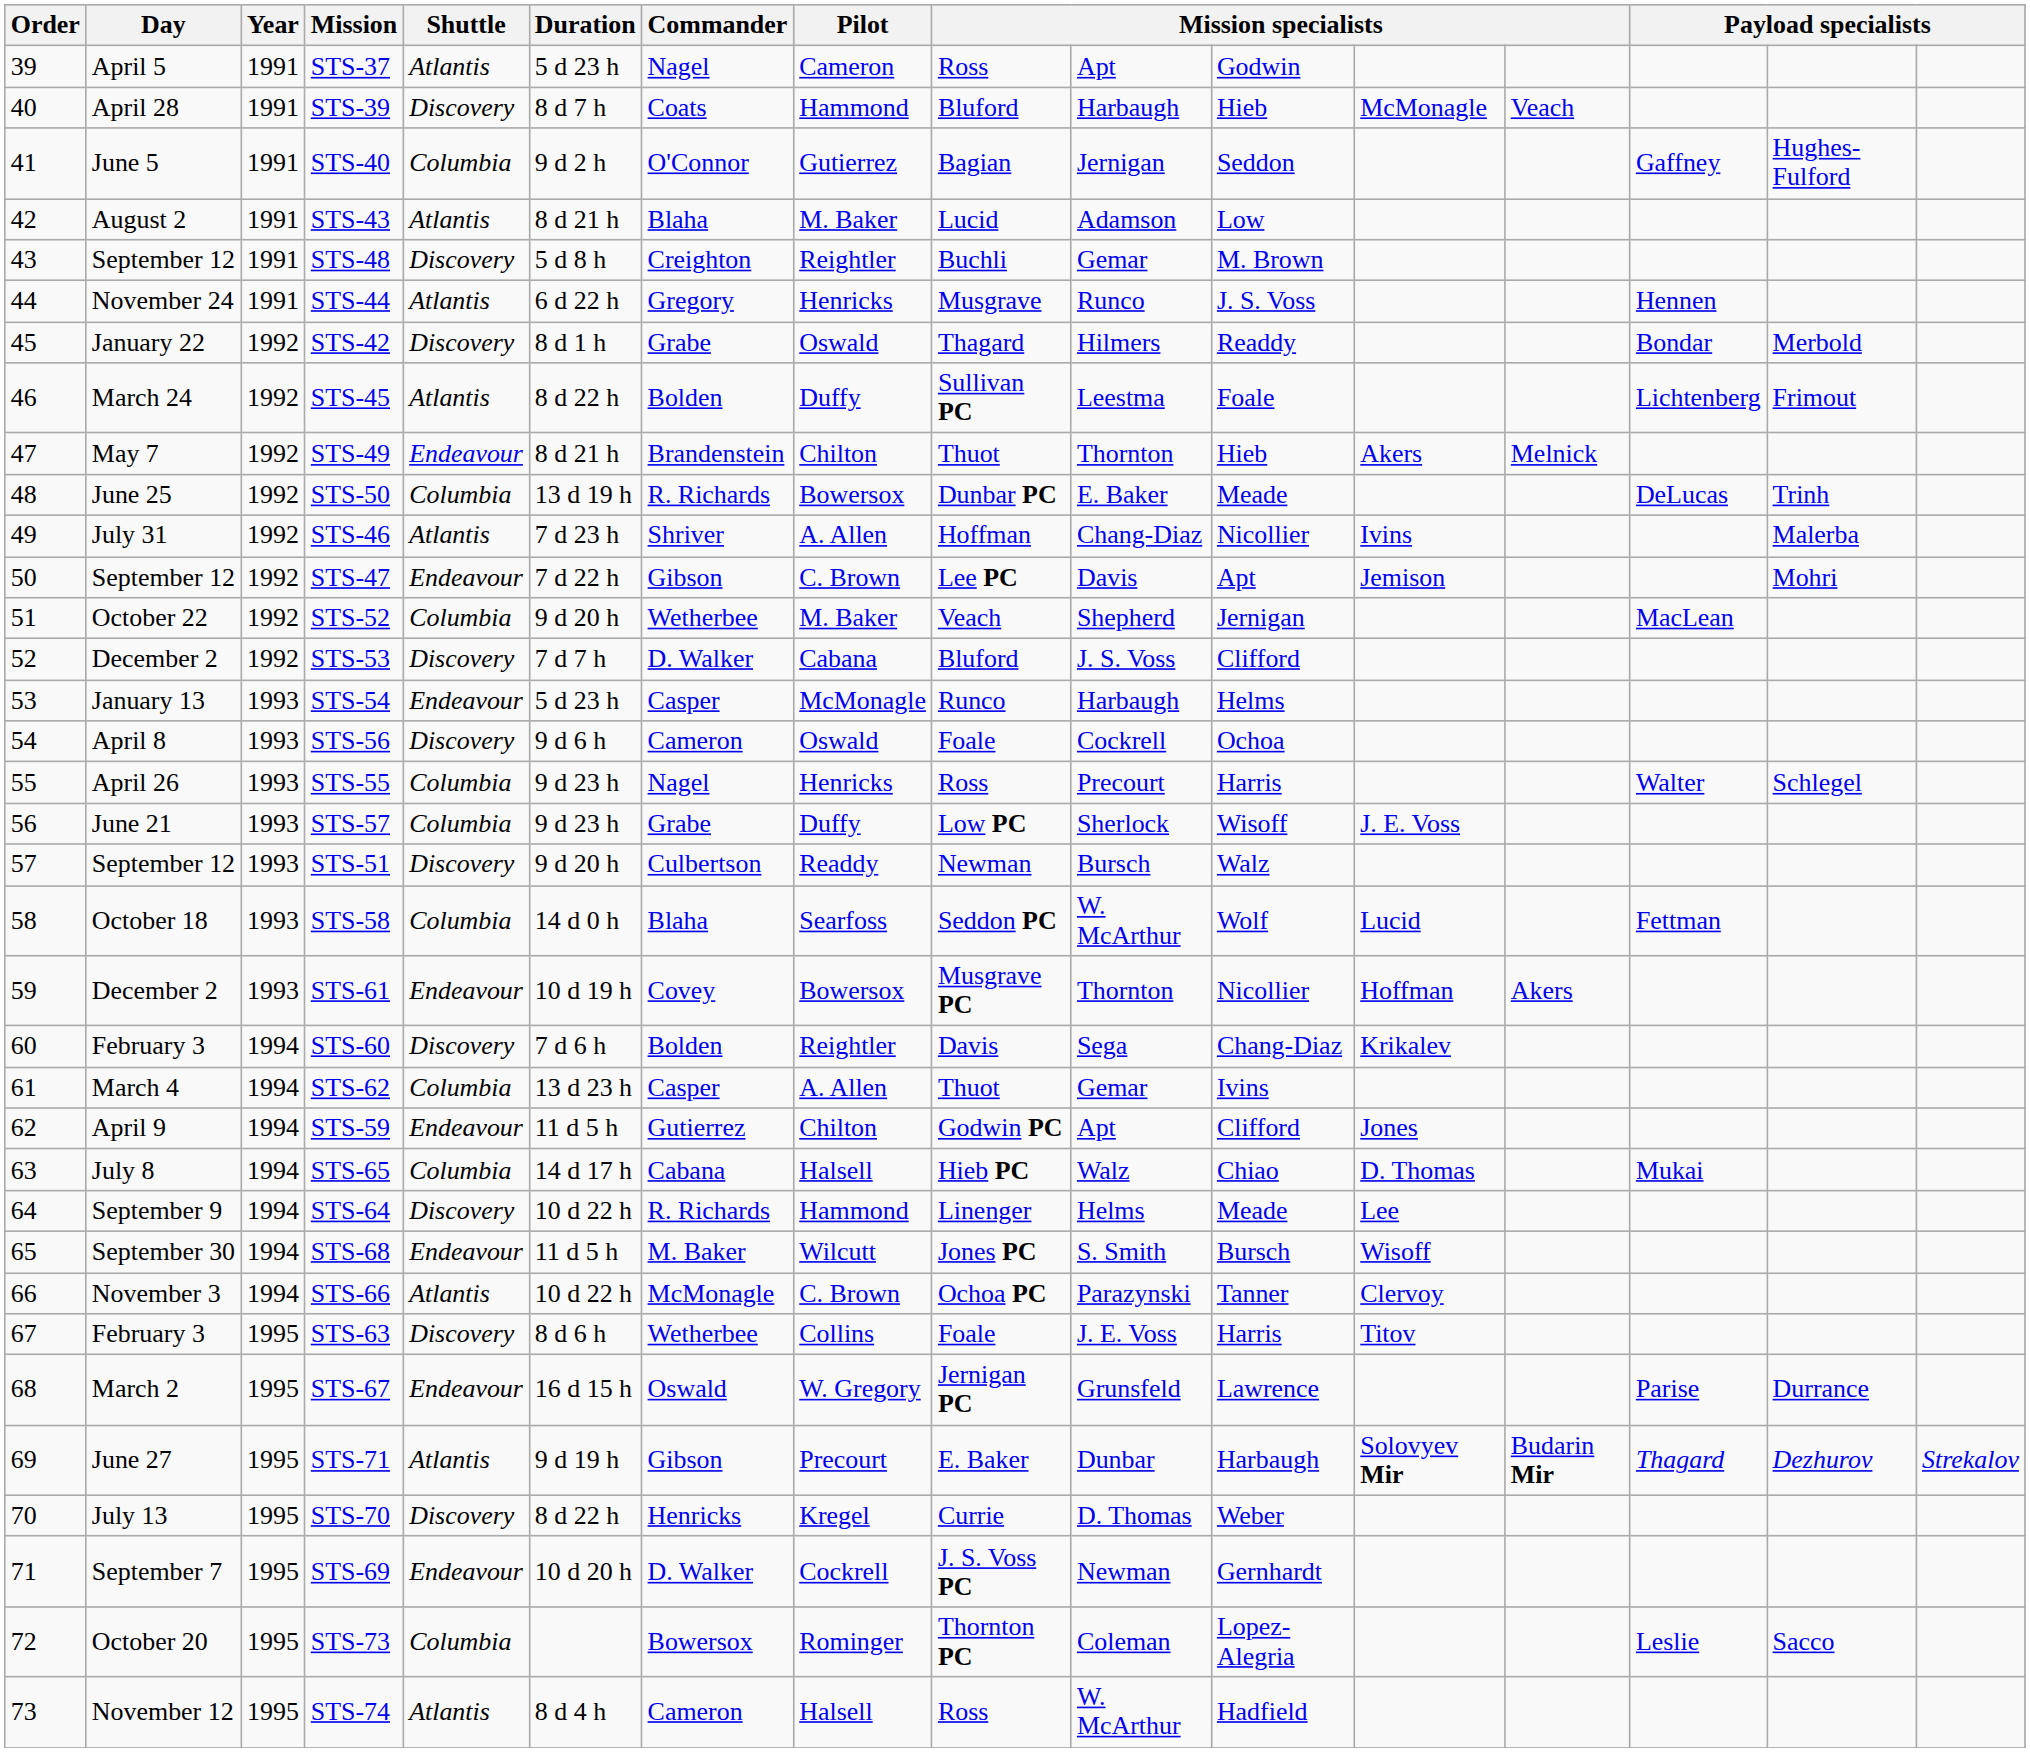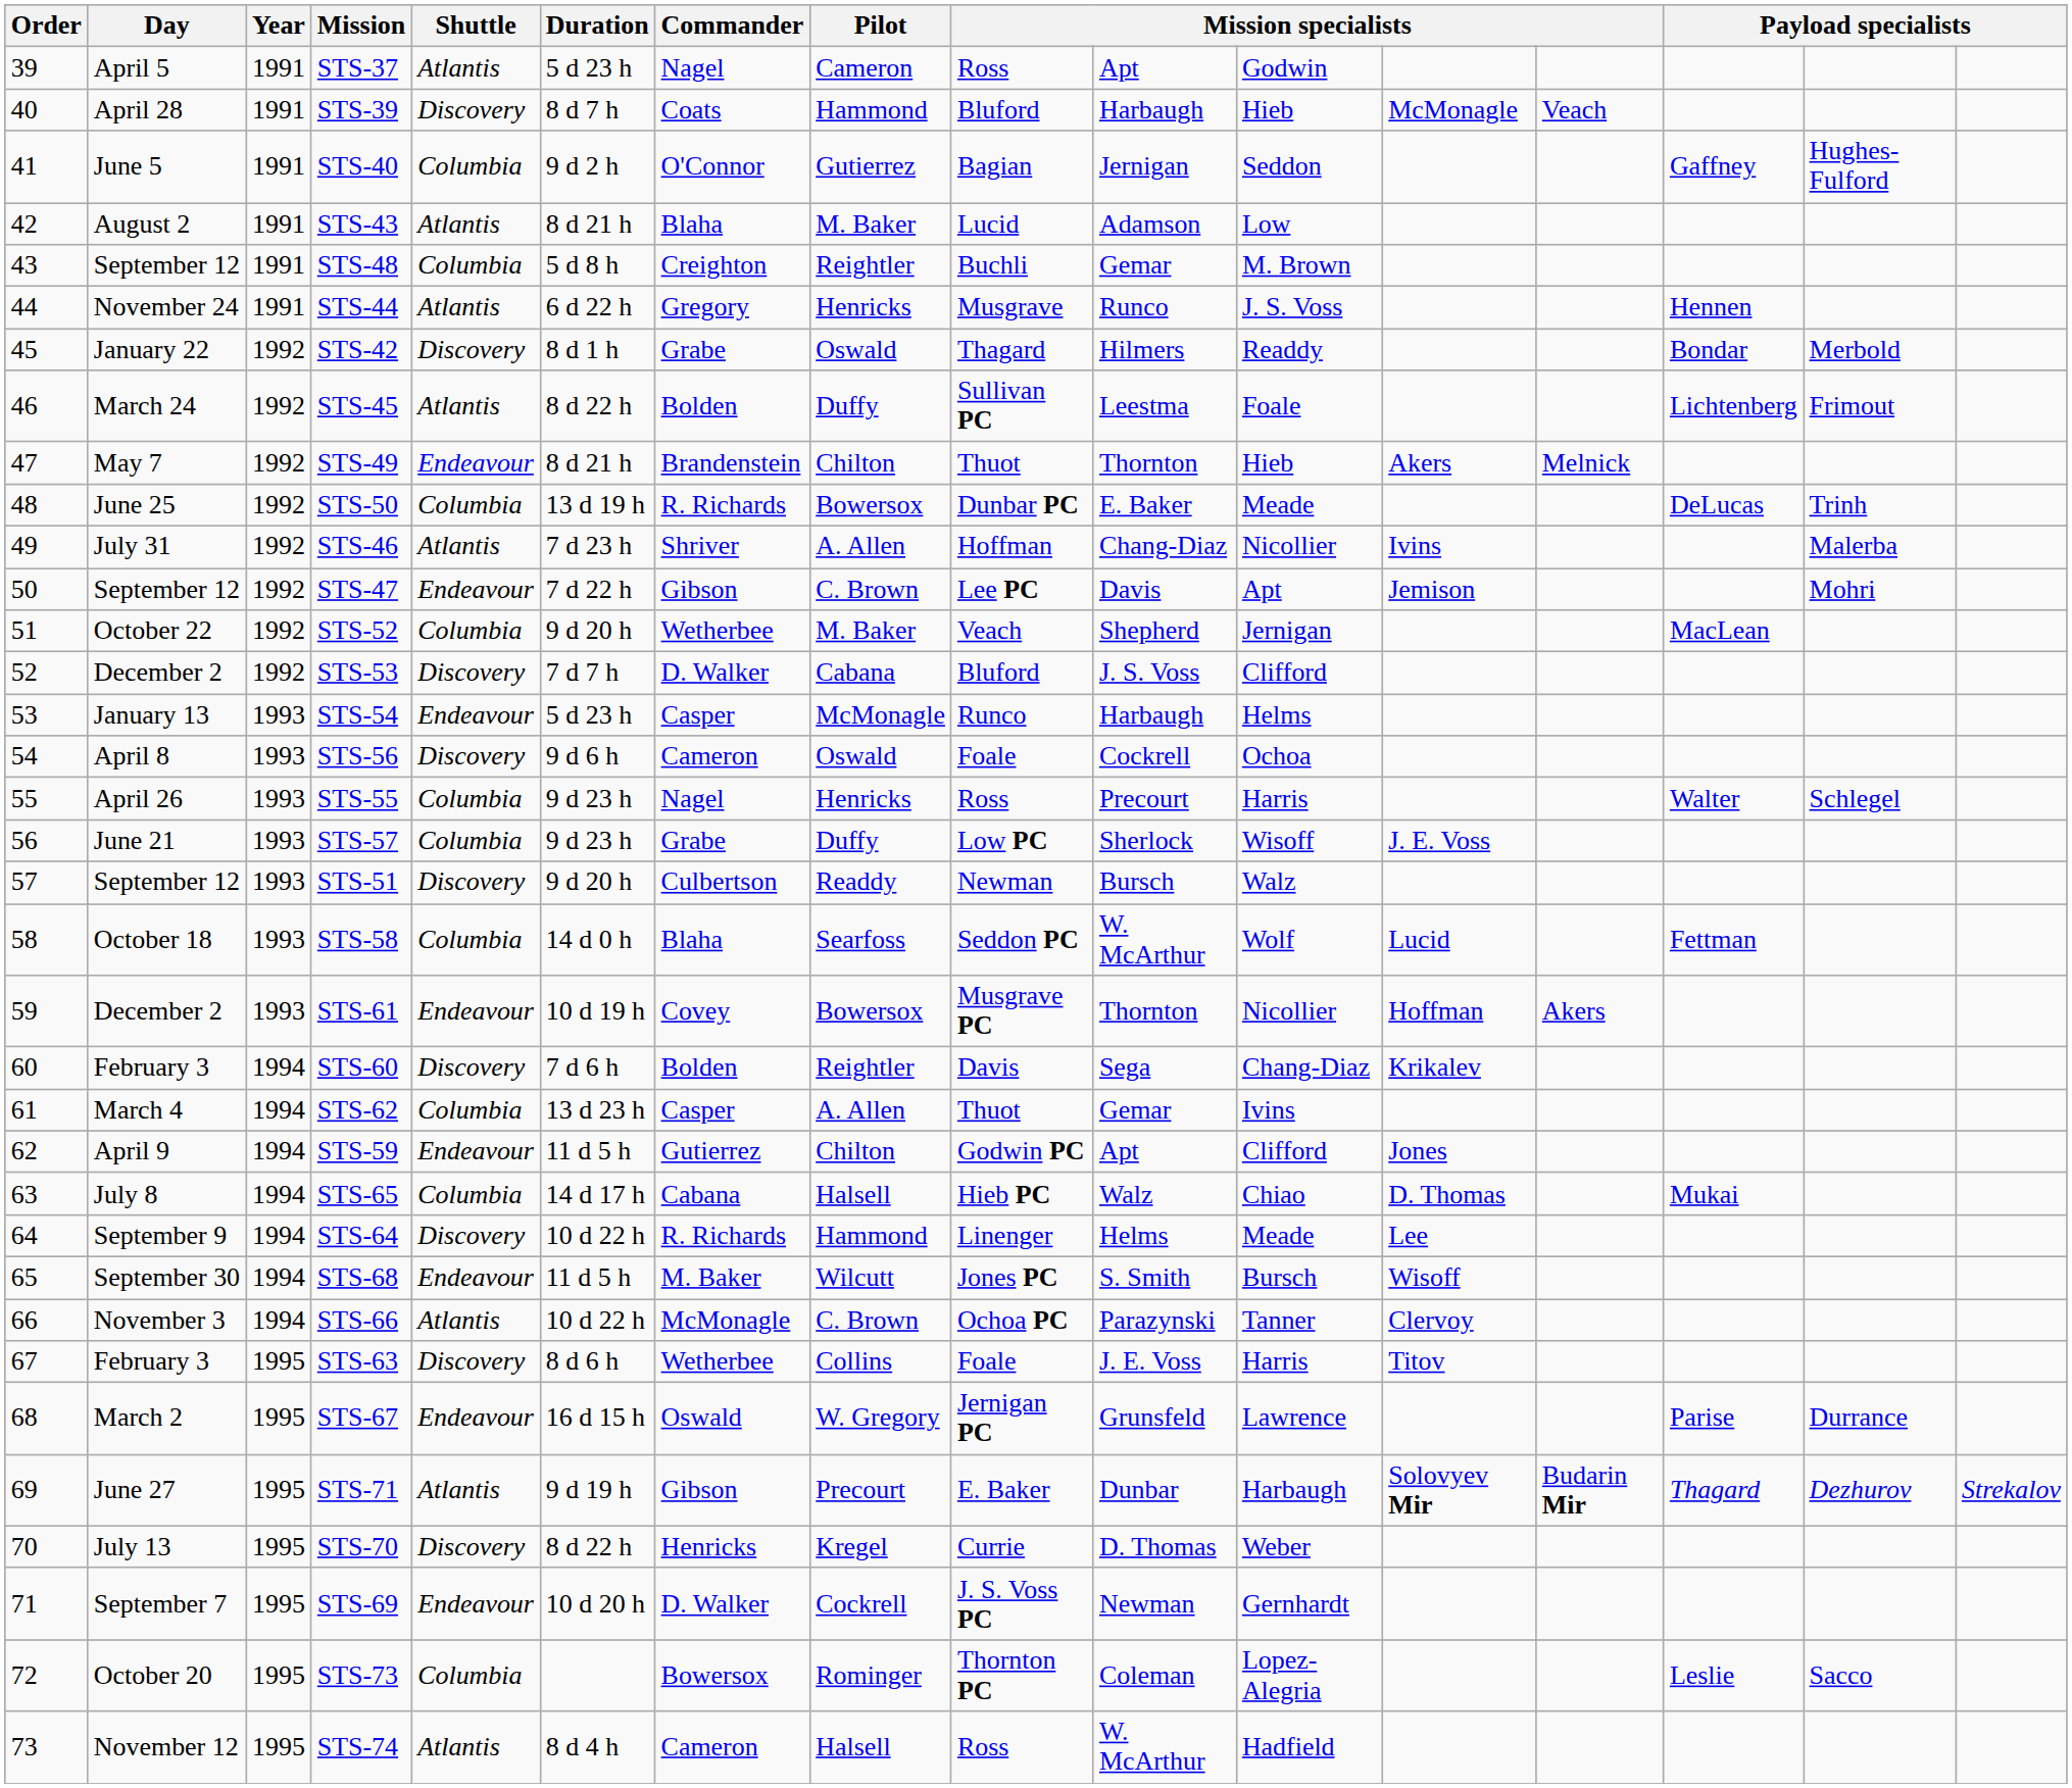STS-48 | Shuttle: Discovery -> Columbia
